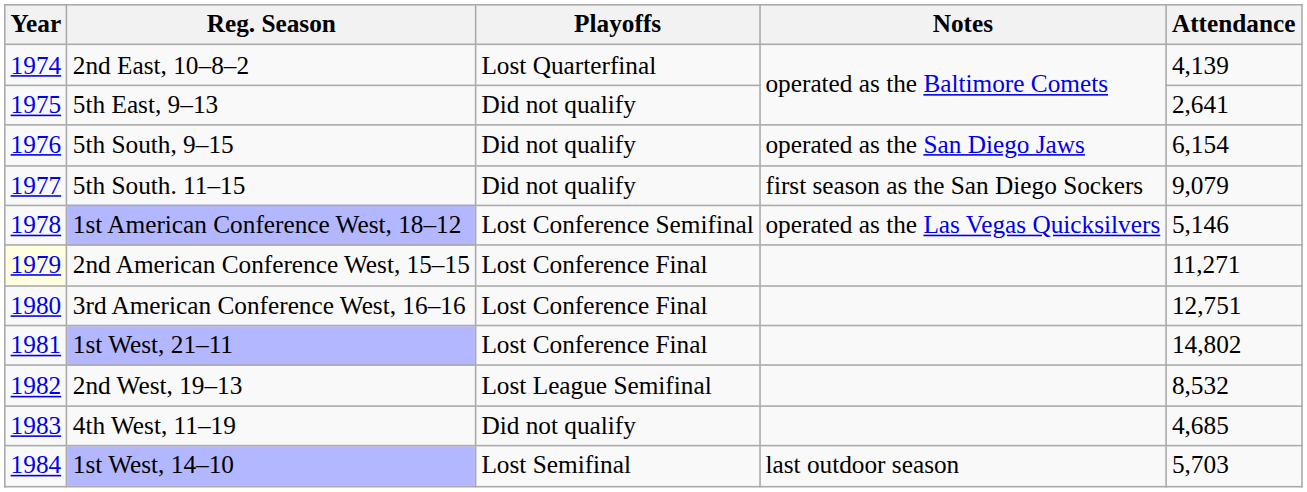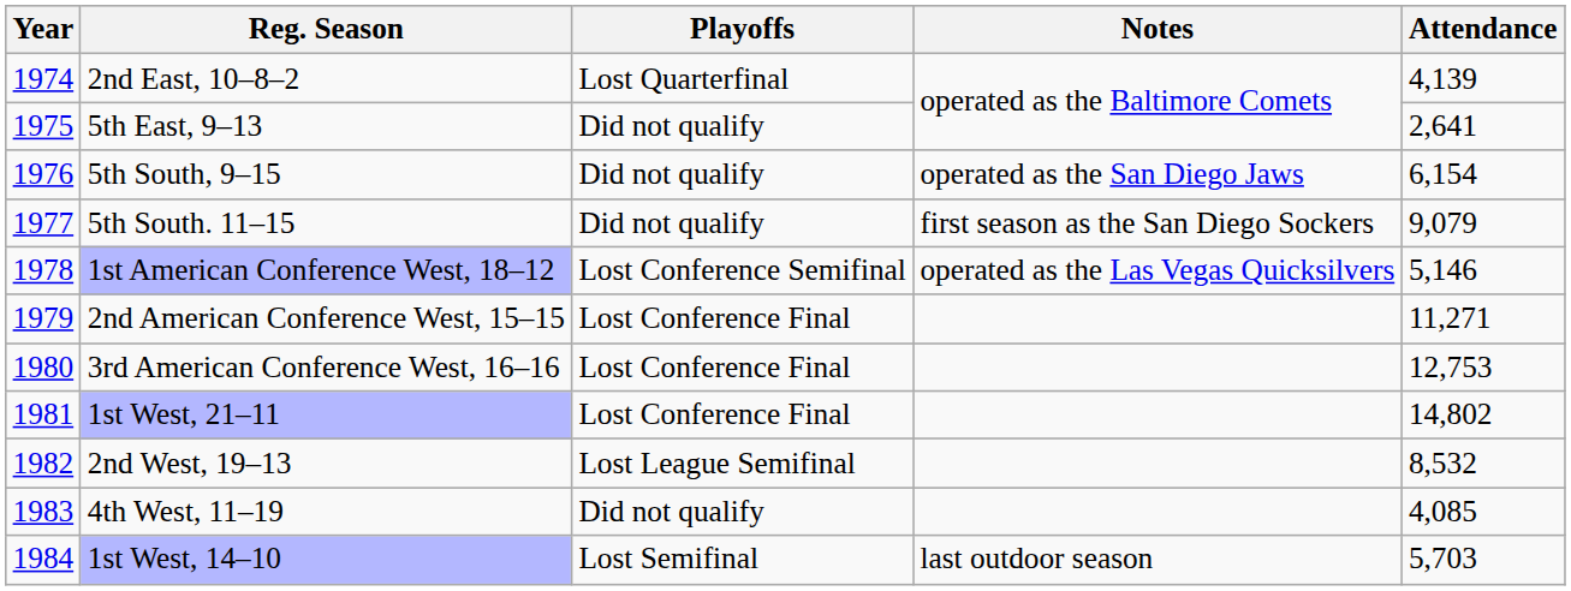2nd American Conference West, 15–15 | Year: lightyellow background -> no background
3rd American Conference West, 16–16 | Attendance: 12,751 -> 12,753
4th West, 11–19 | Attendance: 4,685 -> 4,085
